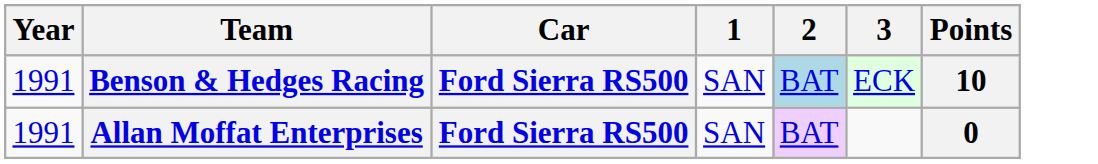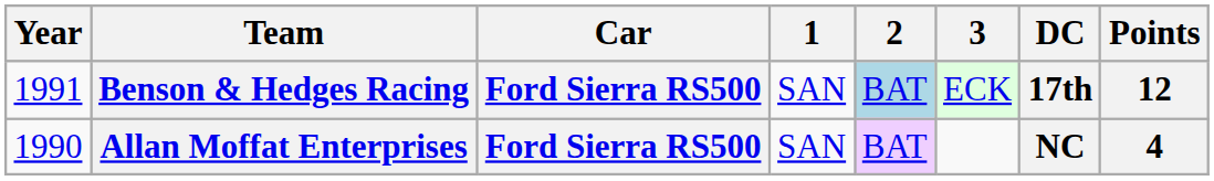+ column: DC | 17th | NC
Benson & Hedges Racing | Points: 10 -> 12
Allan Moffat Enterprises | Year: 1991 -> 1990
Allan Moffat Enterprises | Points: 0 -> 4
